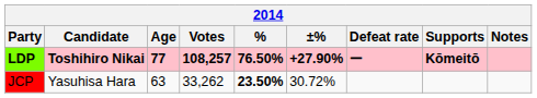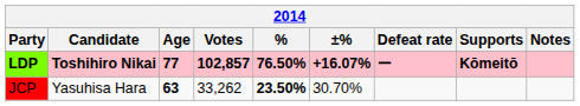LDP | Votes: 108,257 -> 102,857
LDP | ±%: +27.90% -> +16.07%
JCP | Age: normal -> bold
JCP | ±%: 30.72% -> 30.70%
